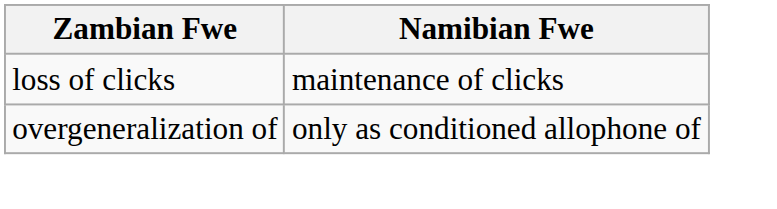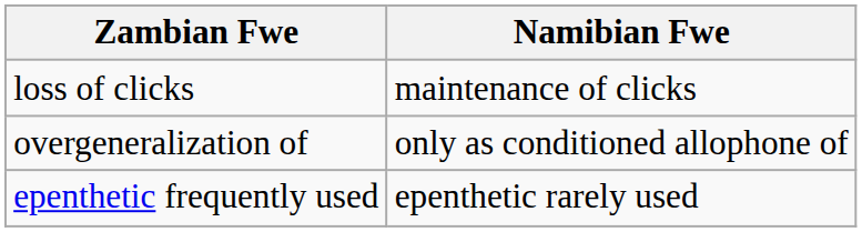+ row: epenthetic frequently used | epenthetic rarely used
